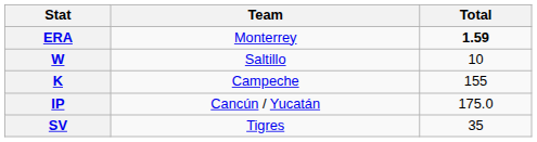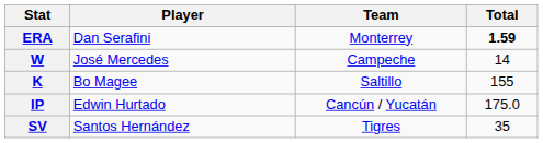+ column: Player | Dan Serafini | José Mercedes | Bo Magee | Edwin Hurtado | Santos Hernández
W | Team: Saltillo -> Campeche
W | Total: 10 -> 14
K | Team: Campeche -> Saltillo
